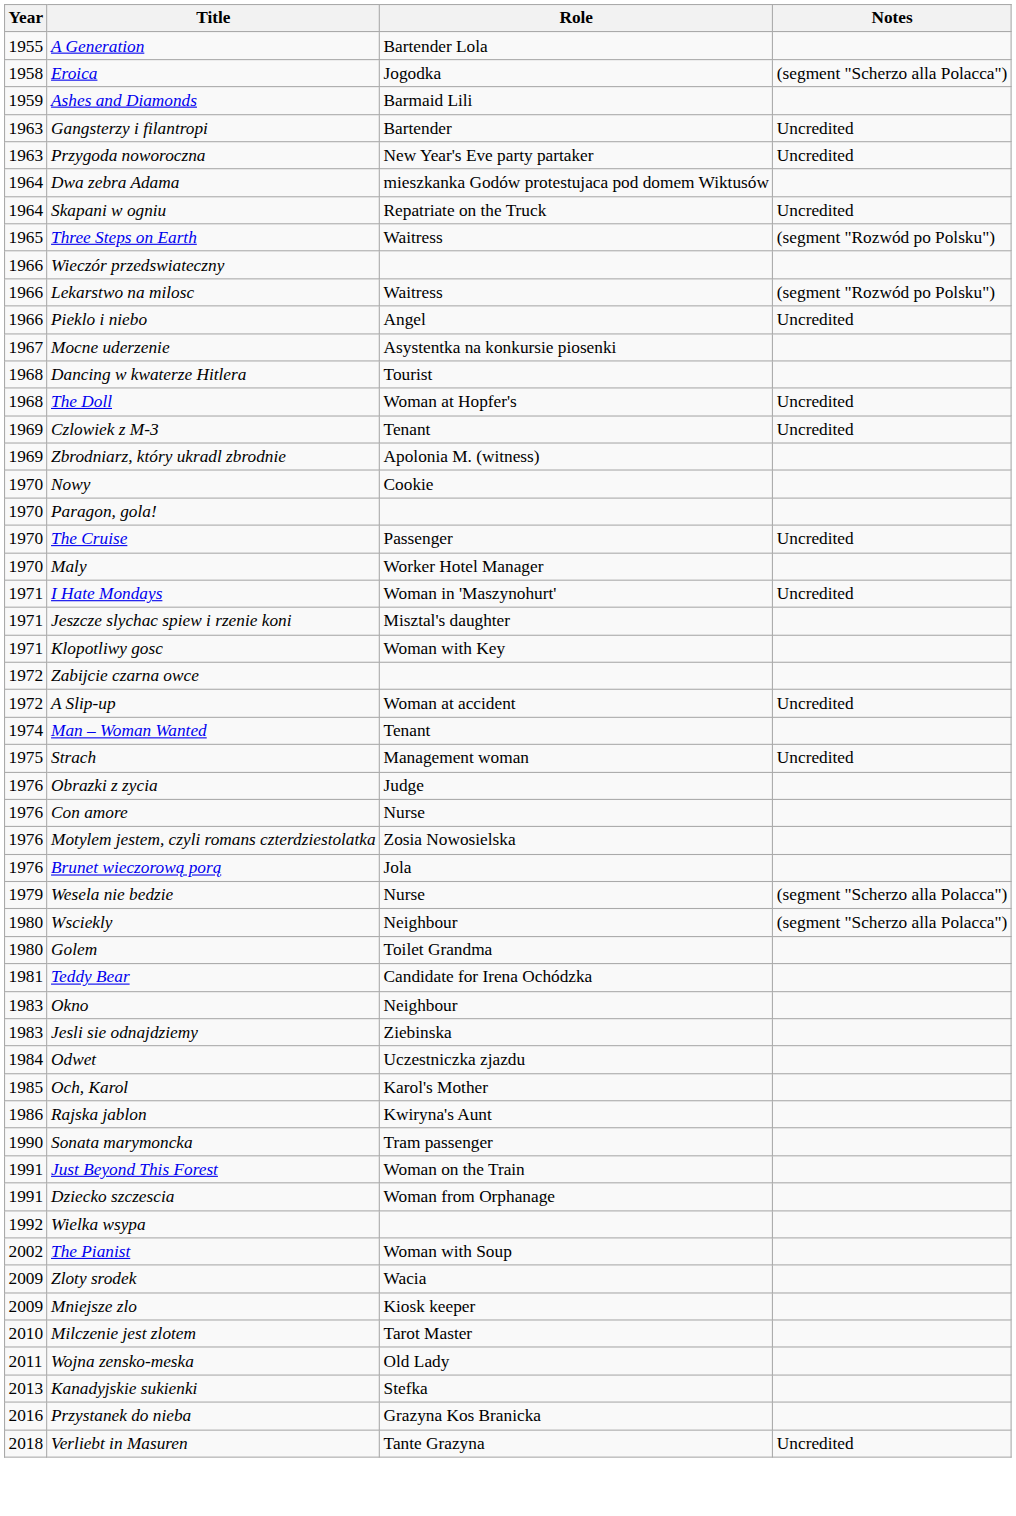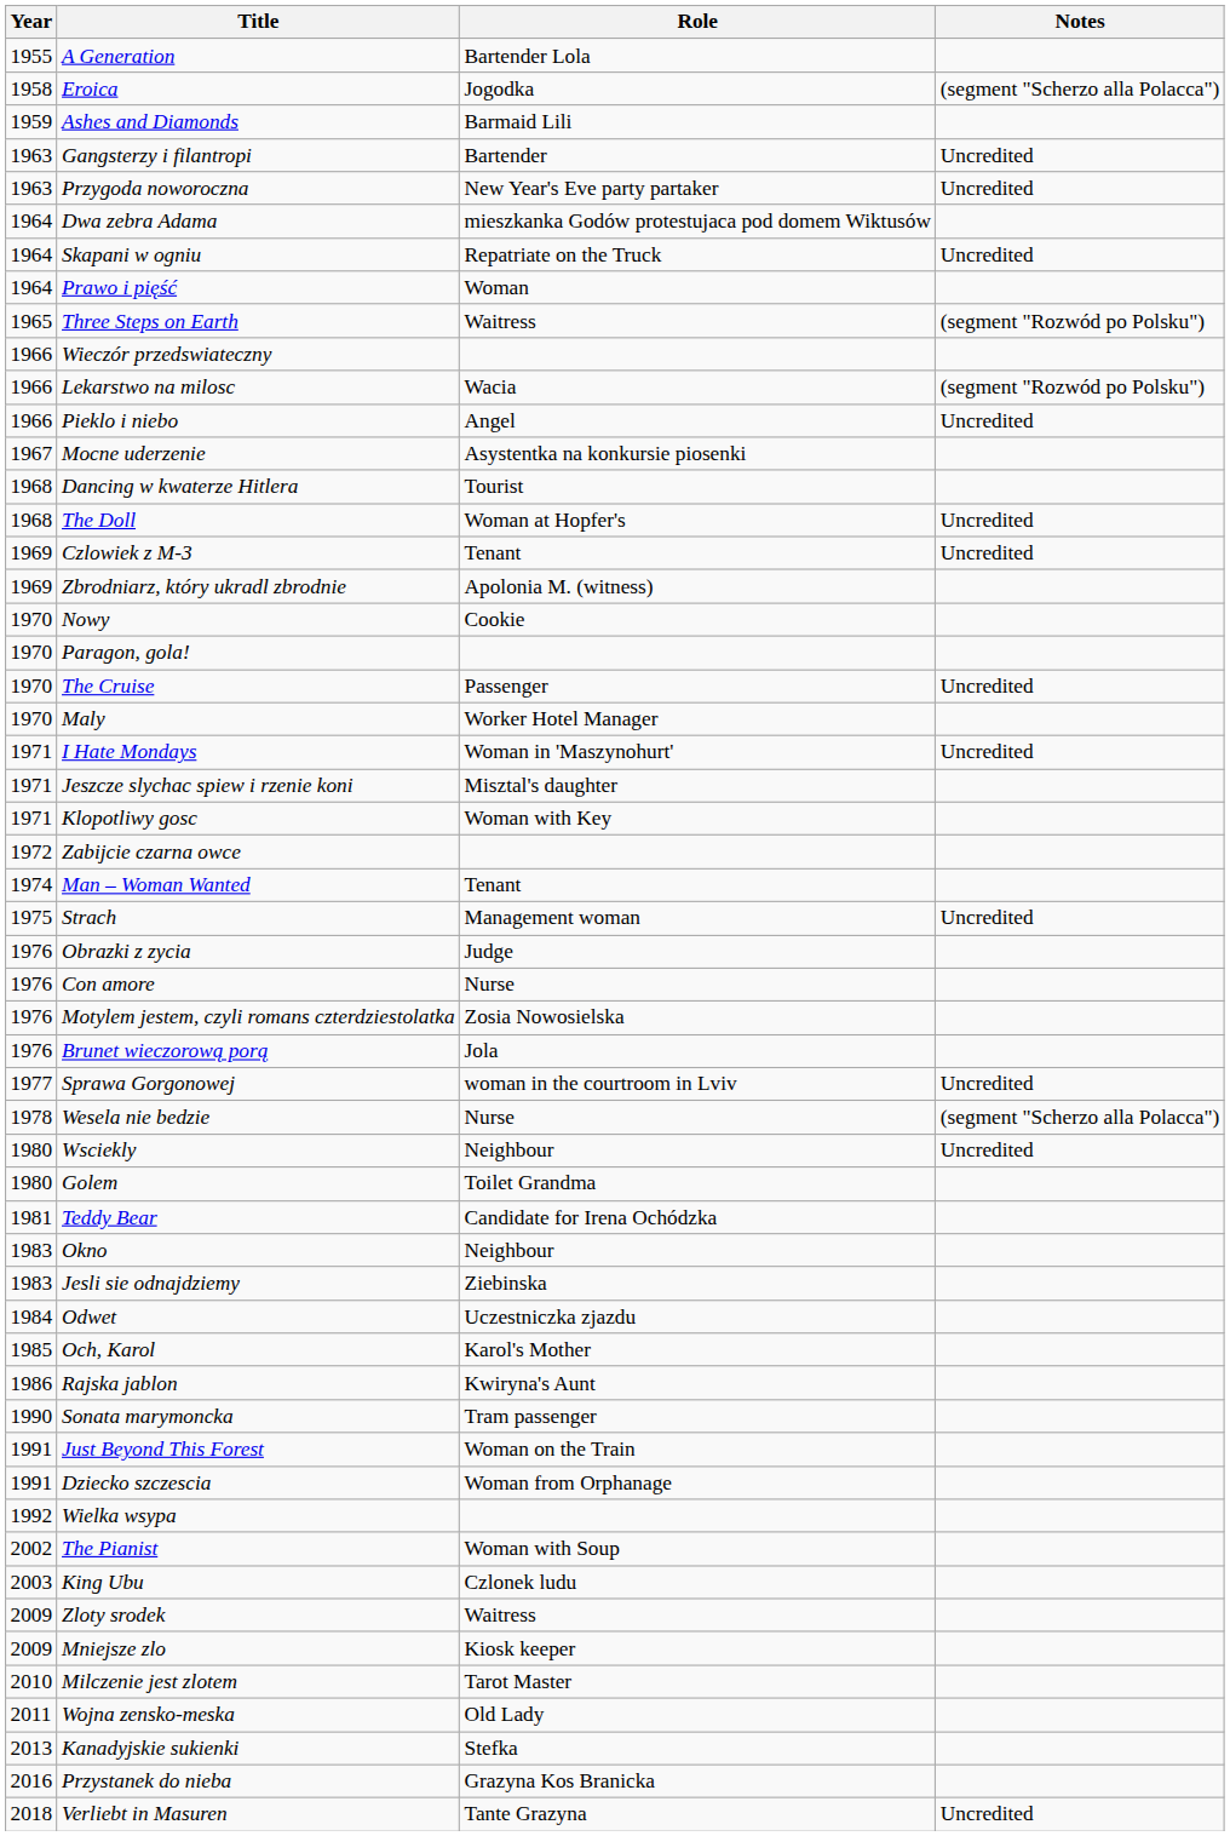+ row: 1964 | Prawo i pięść | Woman
Lekarstwo na milosc | Role: Waitress -> Wacia
- row: 1972 | A Slip-up | Woman at accident | Uncredited
+ row: 1977 | Sprawa Gorgonowej | woman in the courtroom in Lviv | Uncredited
Wesela nie bedzie | Year: 1979 -> 1978
Wsciekly | Notes: (segment "Scherzo alla Polacca") -> Uncredited
+ row: 2003 | King Ubu | Czlonek ludu
Zloty srodek | Role: Wacia -> Waitress
